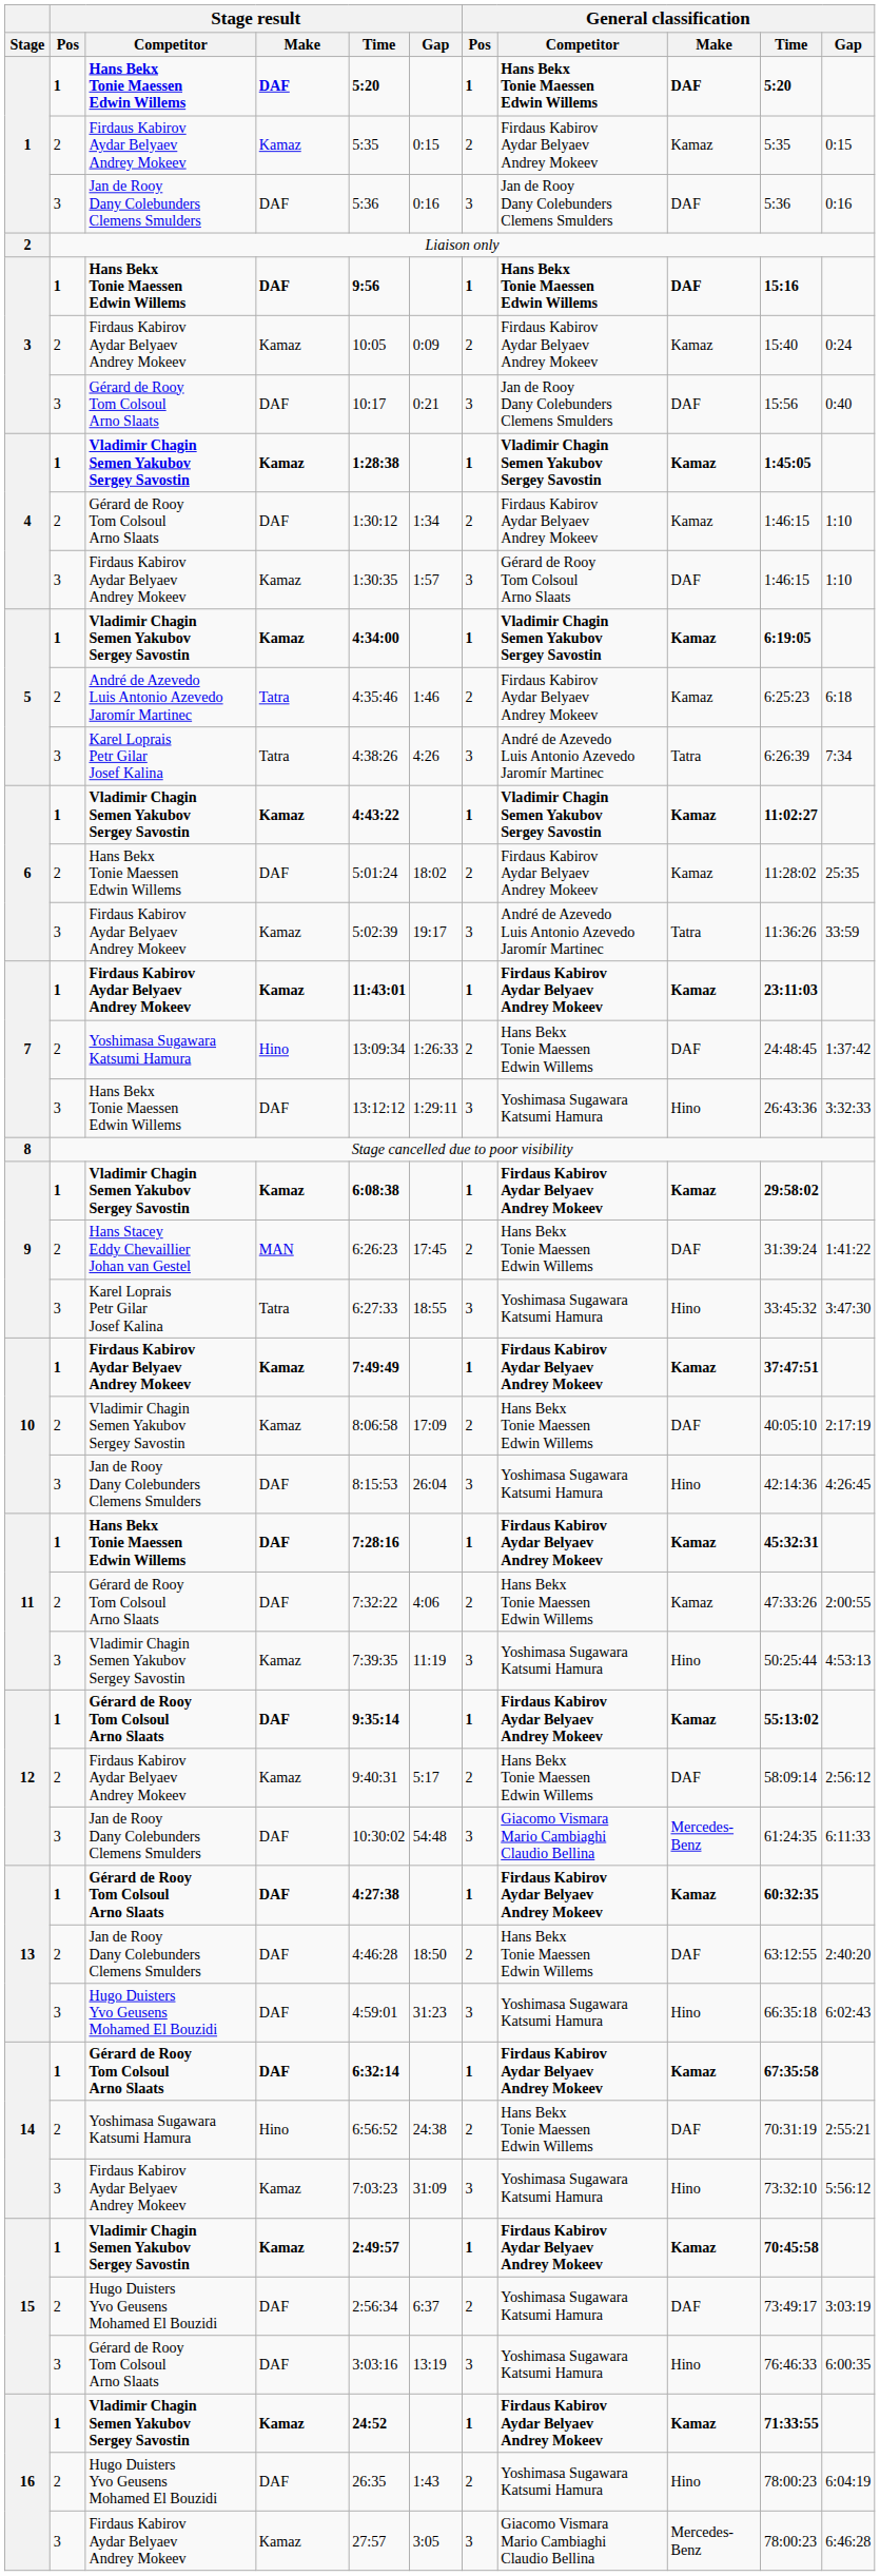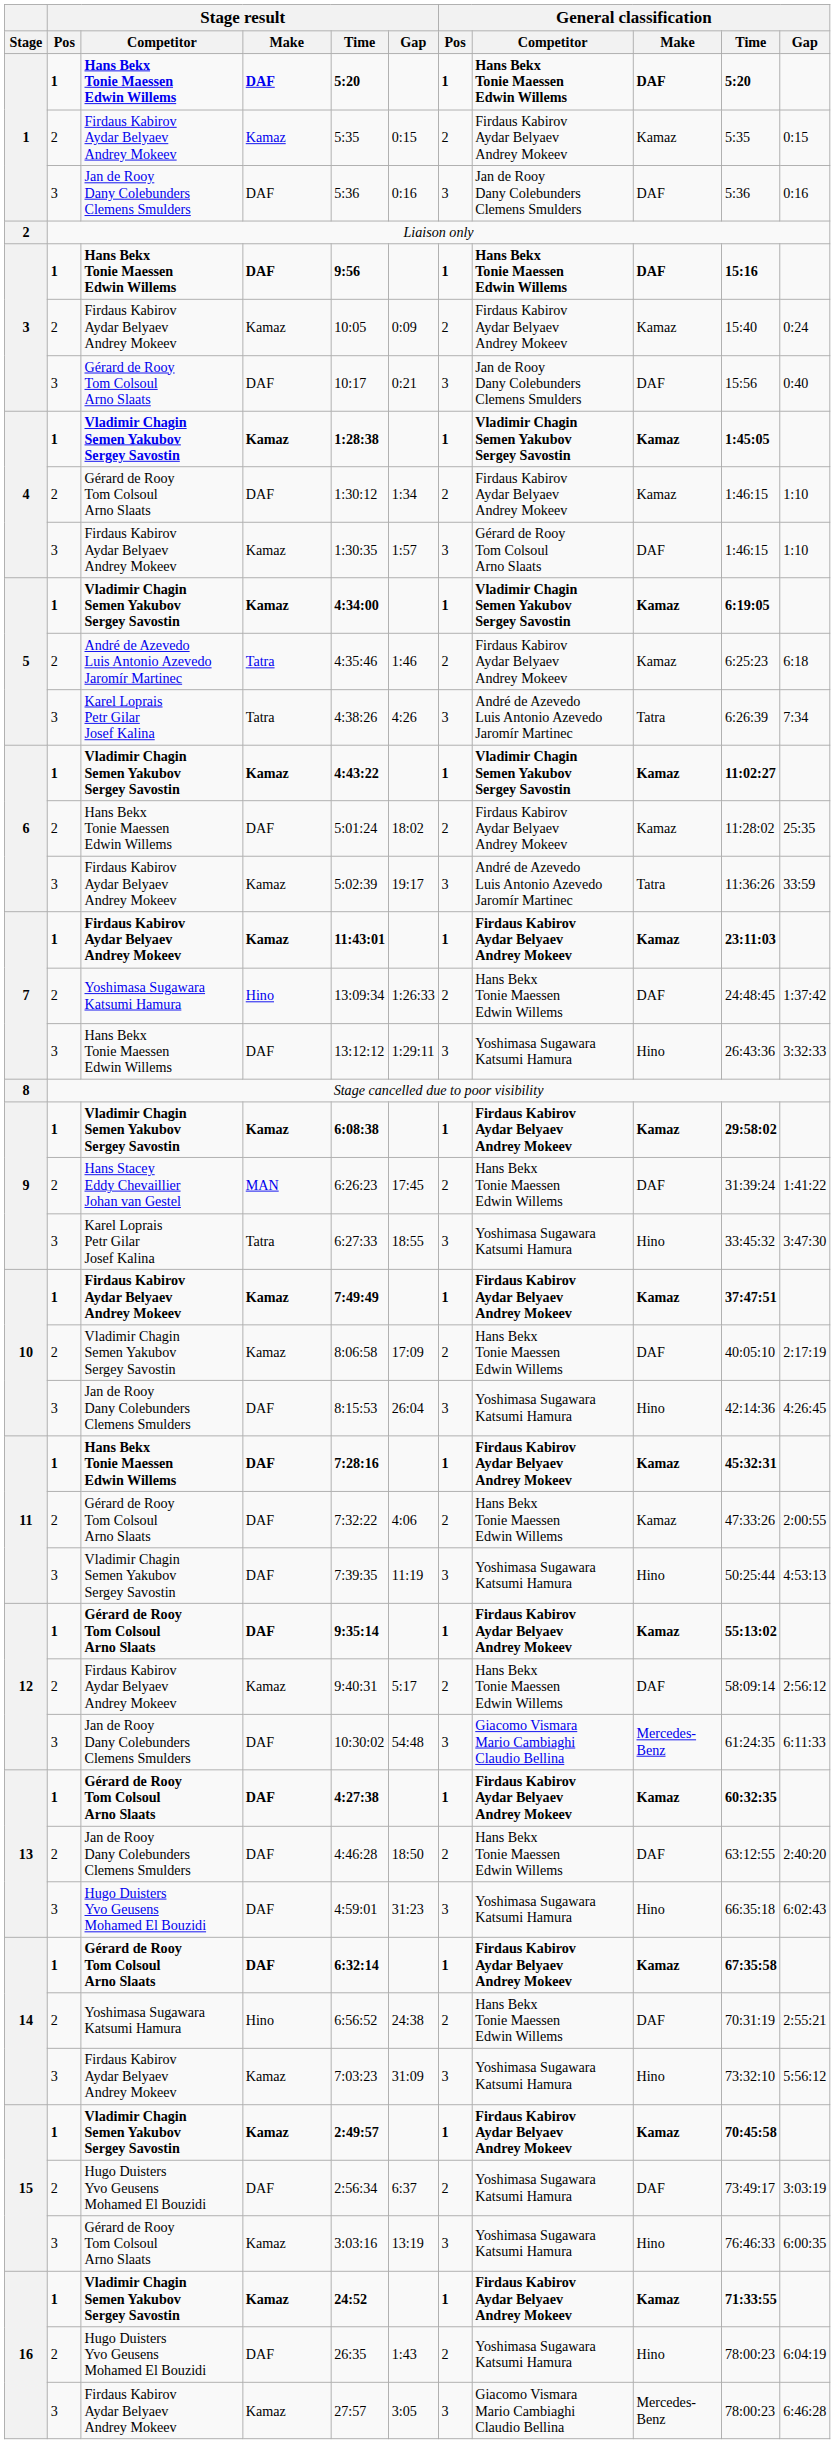11 / Vladimir Chagin Semen Yakubov Sergey Savostin | Stage result / Make: Kamaz -> DAF
15 / Gérard de Rooy Tom Colsoul Arno Slaats | Stage result / Make: DAF -> Kamaz
